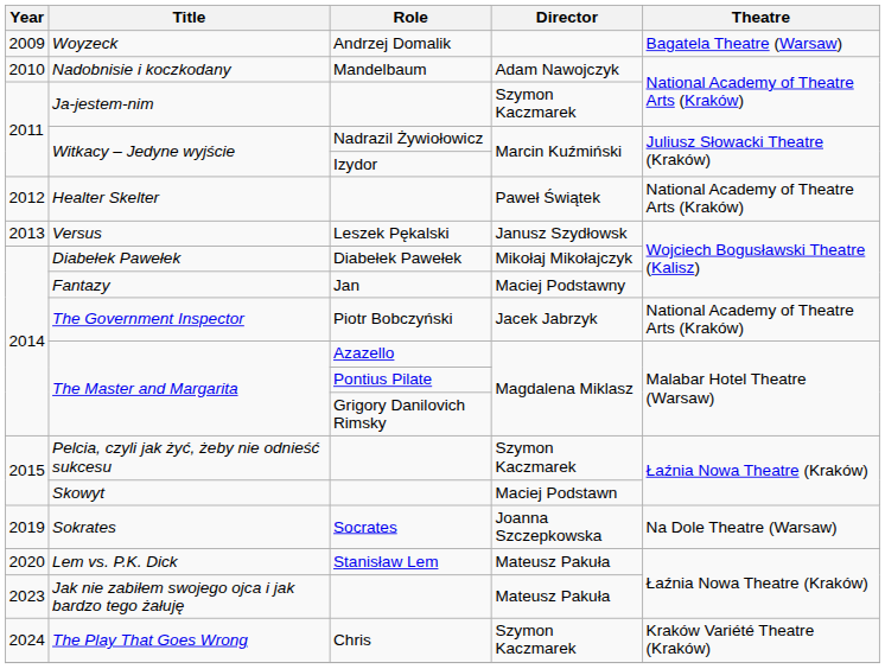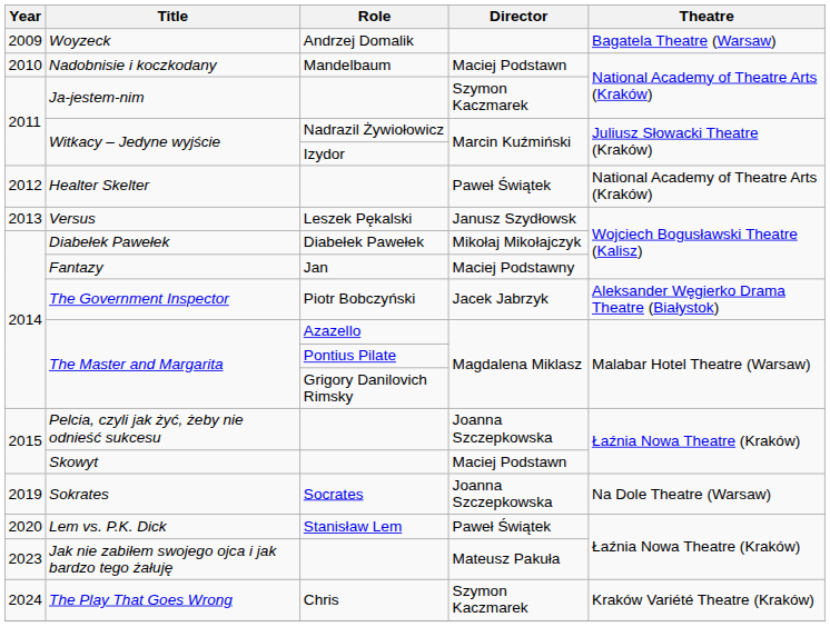Nadobnisie i koczkodany | Director: Adam Nawojczyk -> Maciej Podstawn
The Government Inspector | Theatre: National Academy of Theatre Arts (Kraków) -> Aleksander Węgierko Drama Theatre (Białystok)
Pelcia, czyli jak żyć, żeby nie odnieść sukcesu | Director: Szymon Kaczmarek -> Joanna Szczepkowska
Lem vs. P.K. Dick | Director: Mateusz Pakuła -> Paweł Świątek
